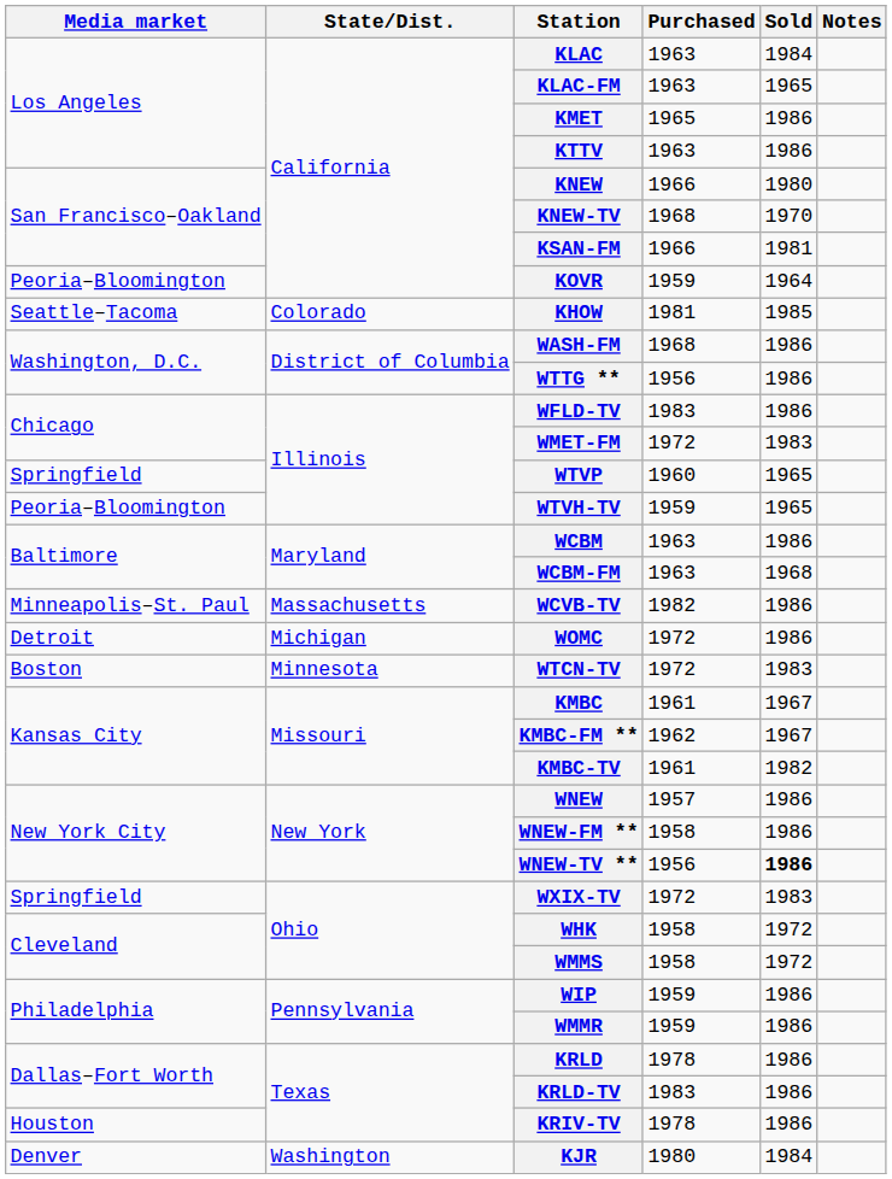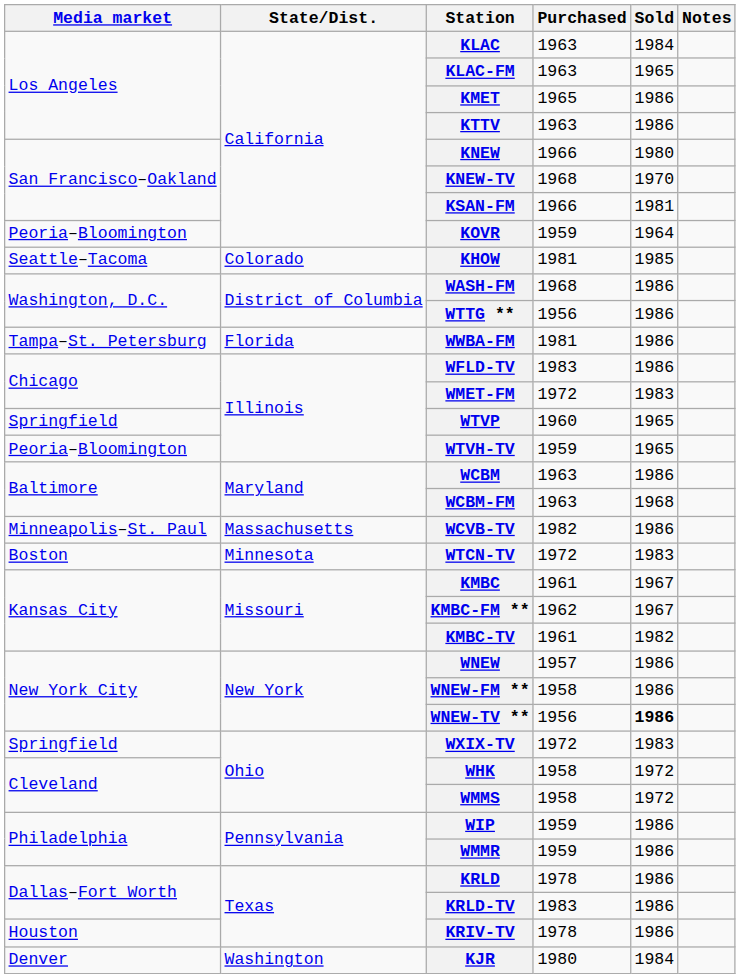+ row: Tampa–St. Petersburg | Florida | WWBA-FM | 1981 | 1986
- row: Detroit | Michigan | WOMC | 1972 | 1986
